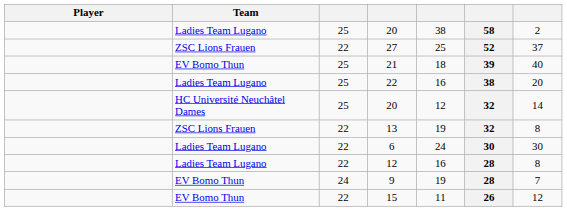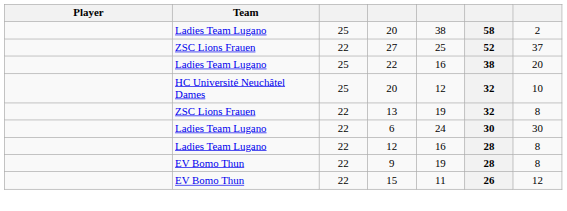- row: EV Bomo Thun | 25 | 21 | 18 | 39 | 40
HC Université Neuchâtel Dames / 20 | column 7: 14 -> 10
9 | column 3: 24 -> 22
9 | column 7: 7 -> 8
